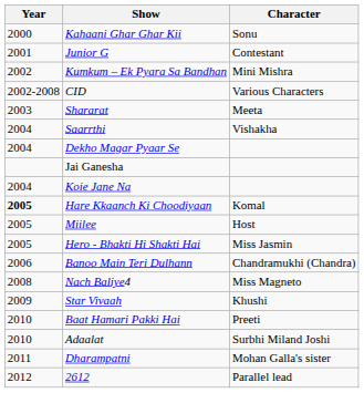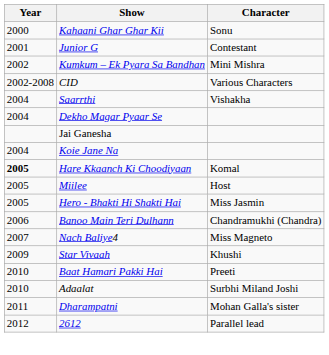- row: 2003 | Shararat | Meeta
Nach Baliye4 | Year: 2008 -> 2007
